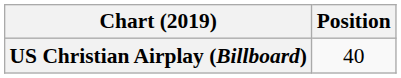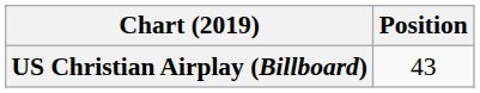US Christian Airplay (Billboard) | Position: 40 -> 43
